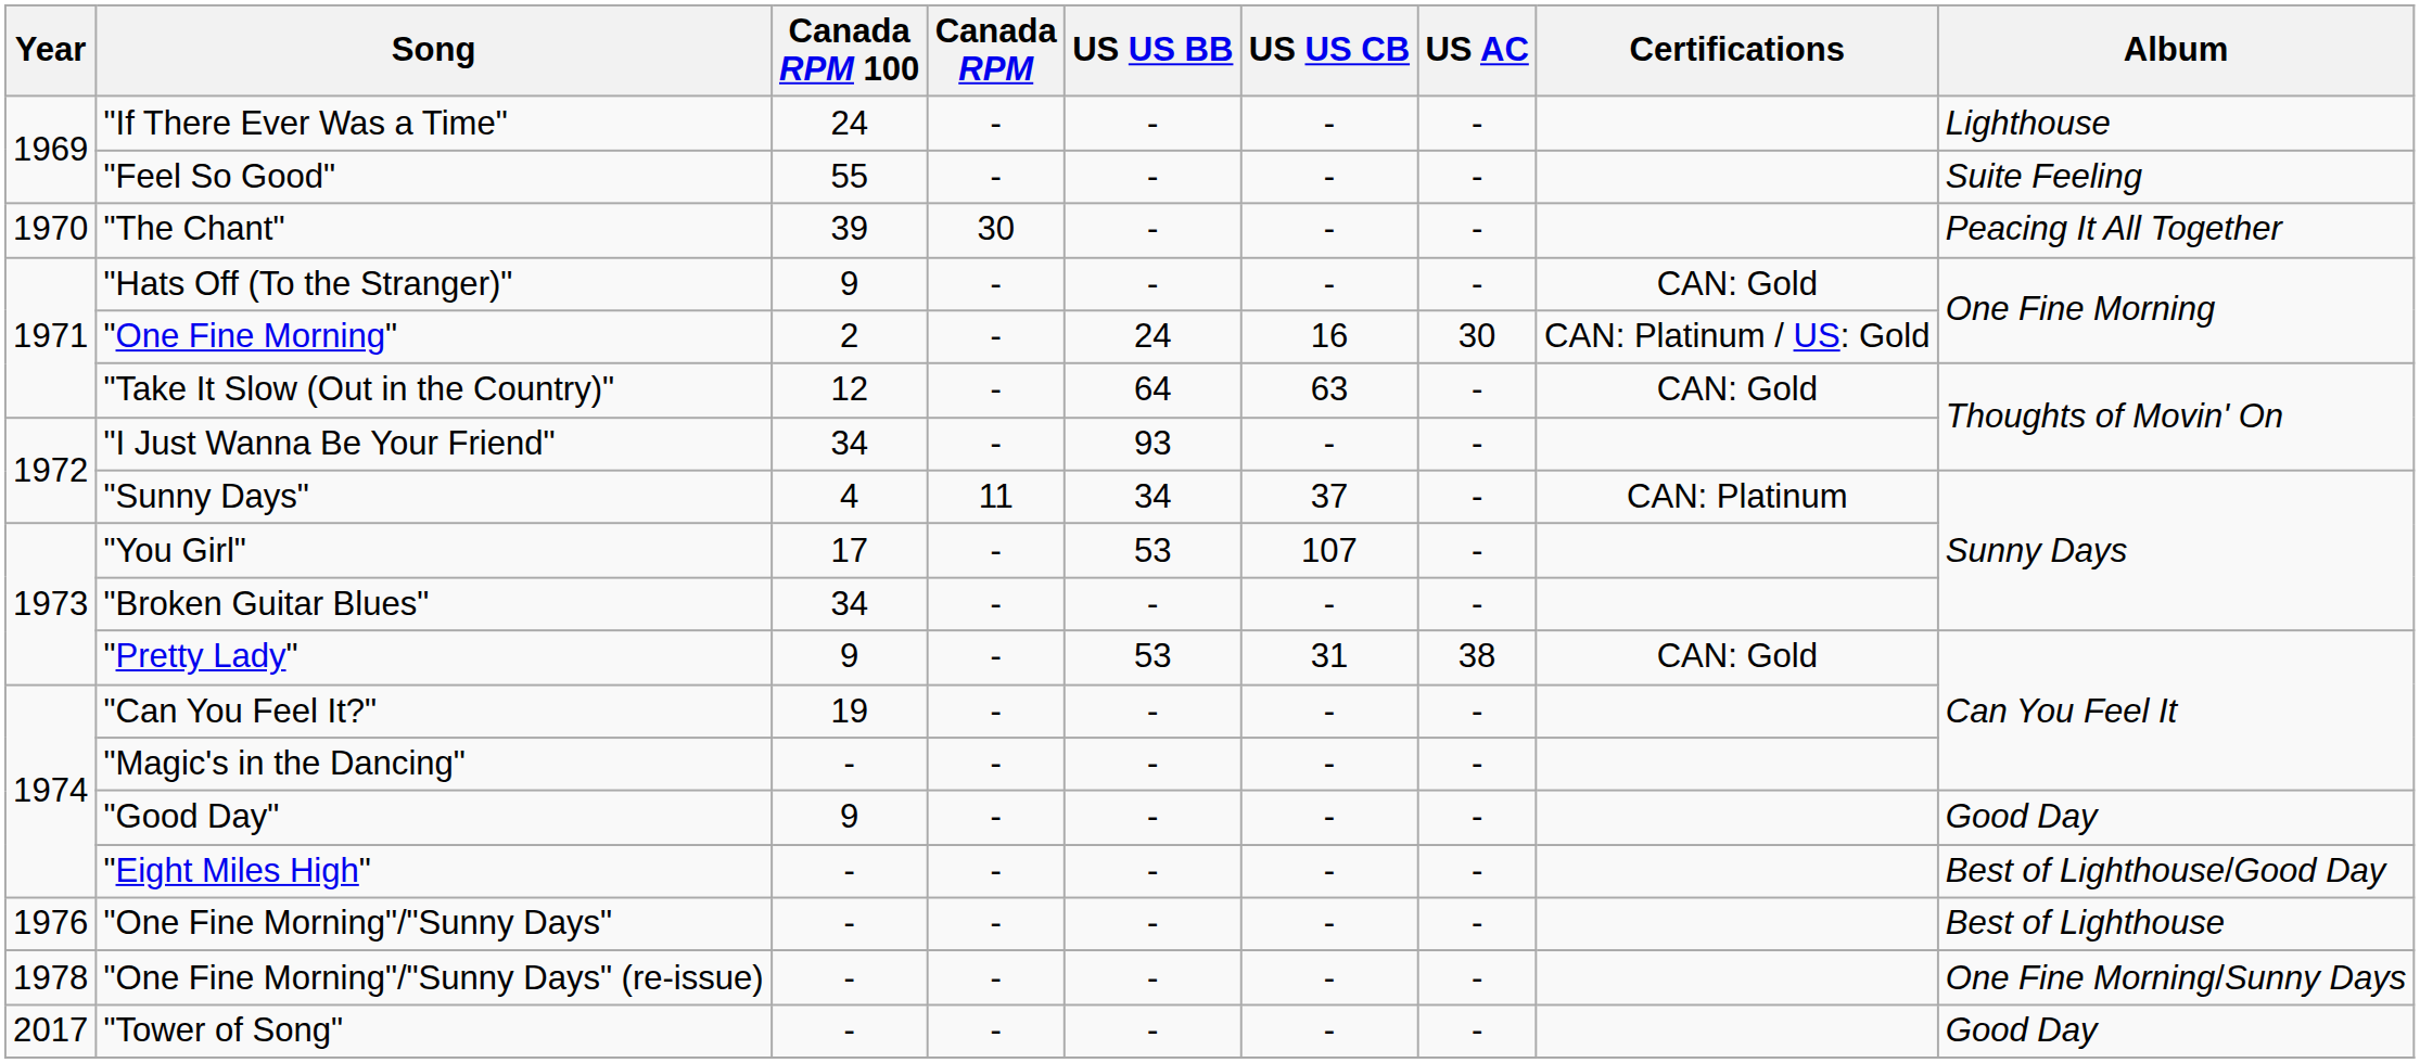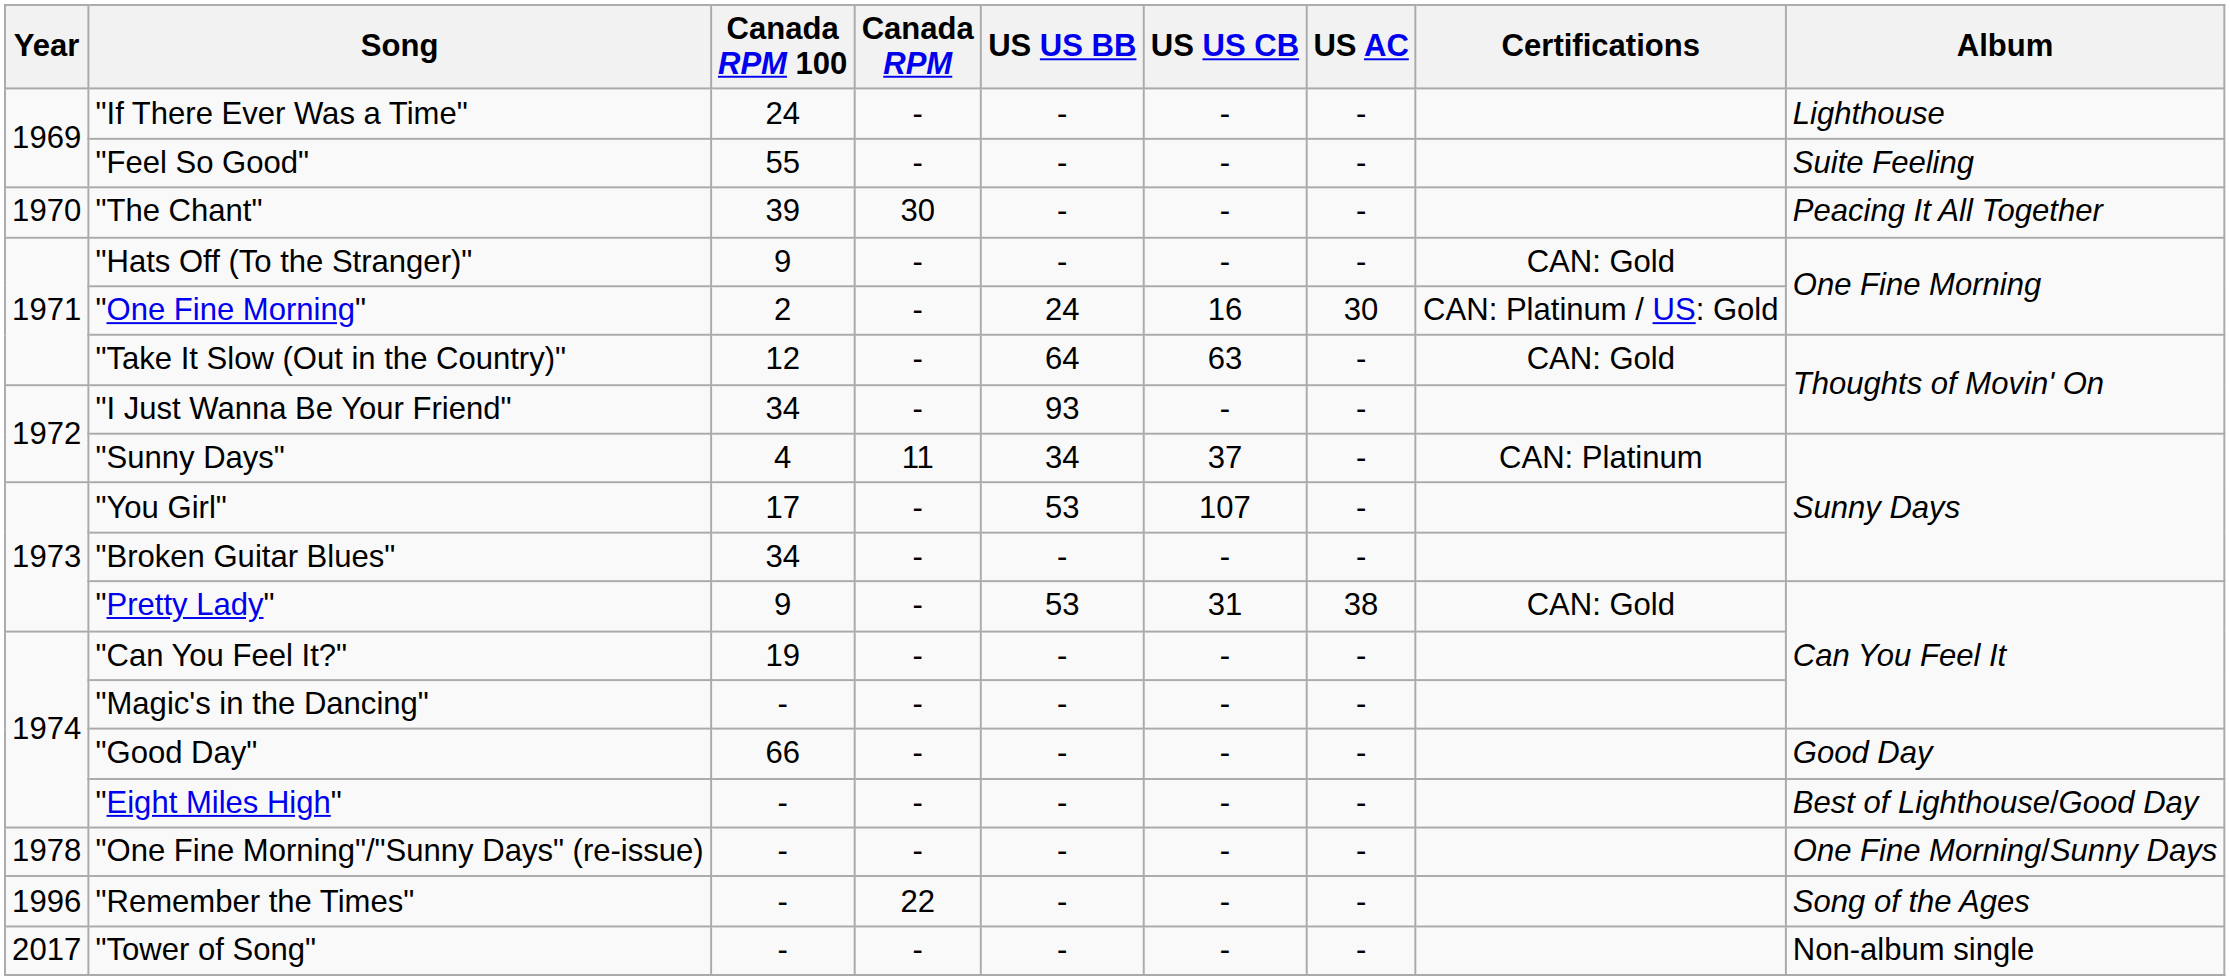"Good Day" | Canada RPM 100: 9 -> 66
- row: 1976 | "One Fine Morning"/"Sunny Days" | - | - | - | - | - | Best of Lighthouse
+ row: 1996 | "Remember the Times" | - | 22 | - | - | - | Song of the Ages
"Tower of Song" | Album: Good Day -> Non-album single
